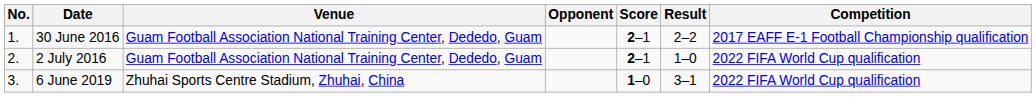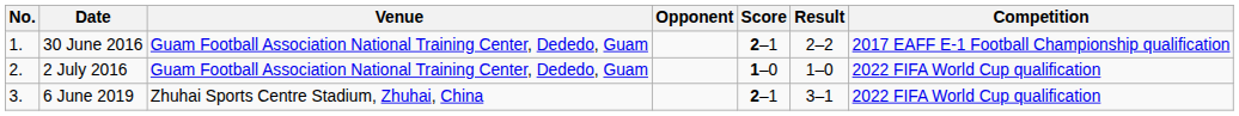2 July 2016 | Score: 2–1 -> 1–0
6 June 2019 | Score: 1–0 -> 2–1
